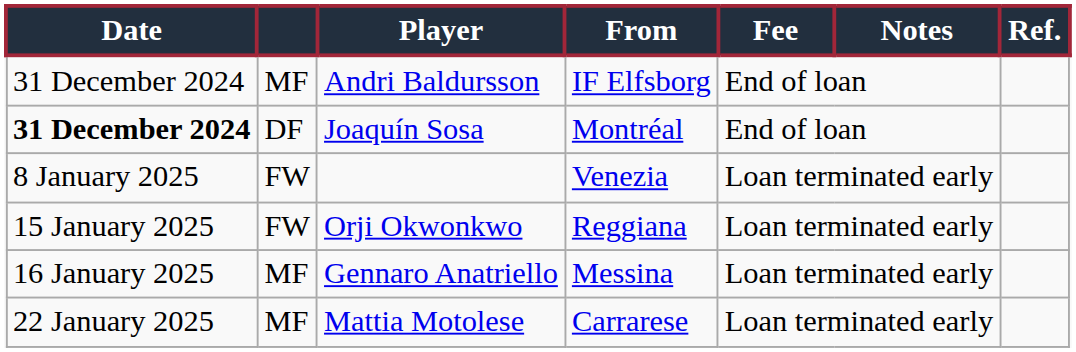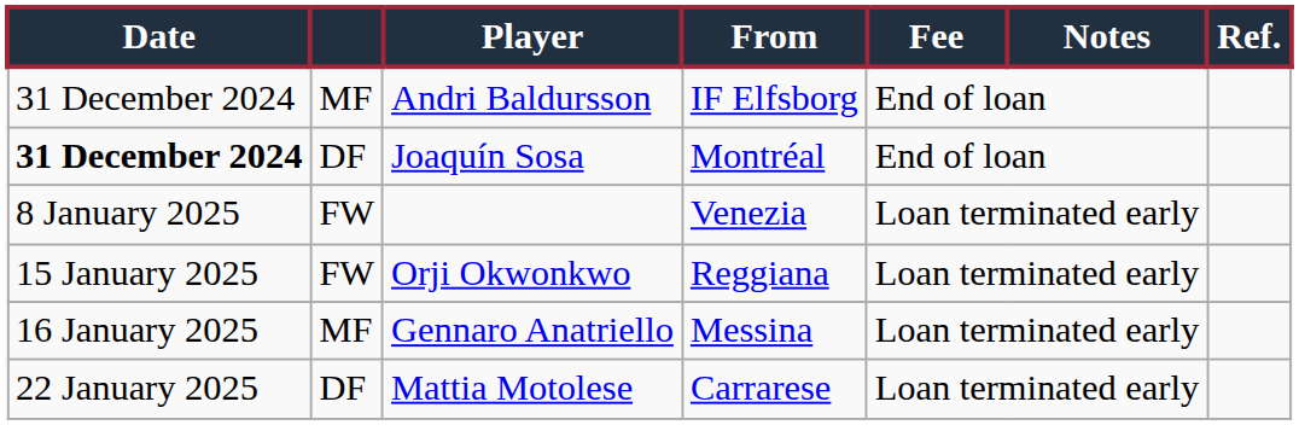Mattia Motolese | column 2: MF -> DF
